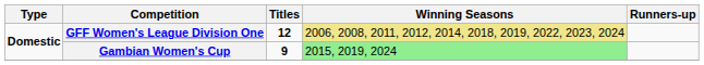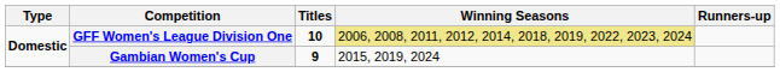GFF Women's League Division One | Titles: 12 -> 10
Gambian Women's Cup | Winning Seasons: lightgreen background -> no background
